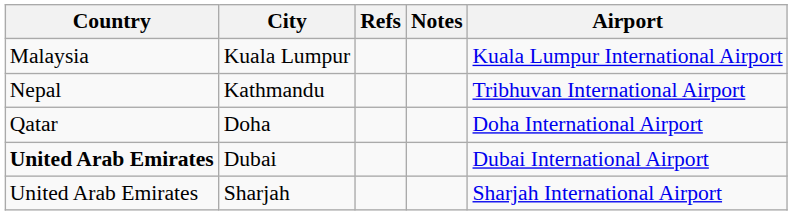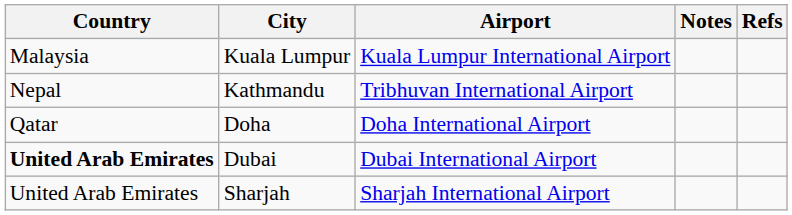columns swapped: Airport <-> Refs
